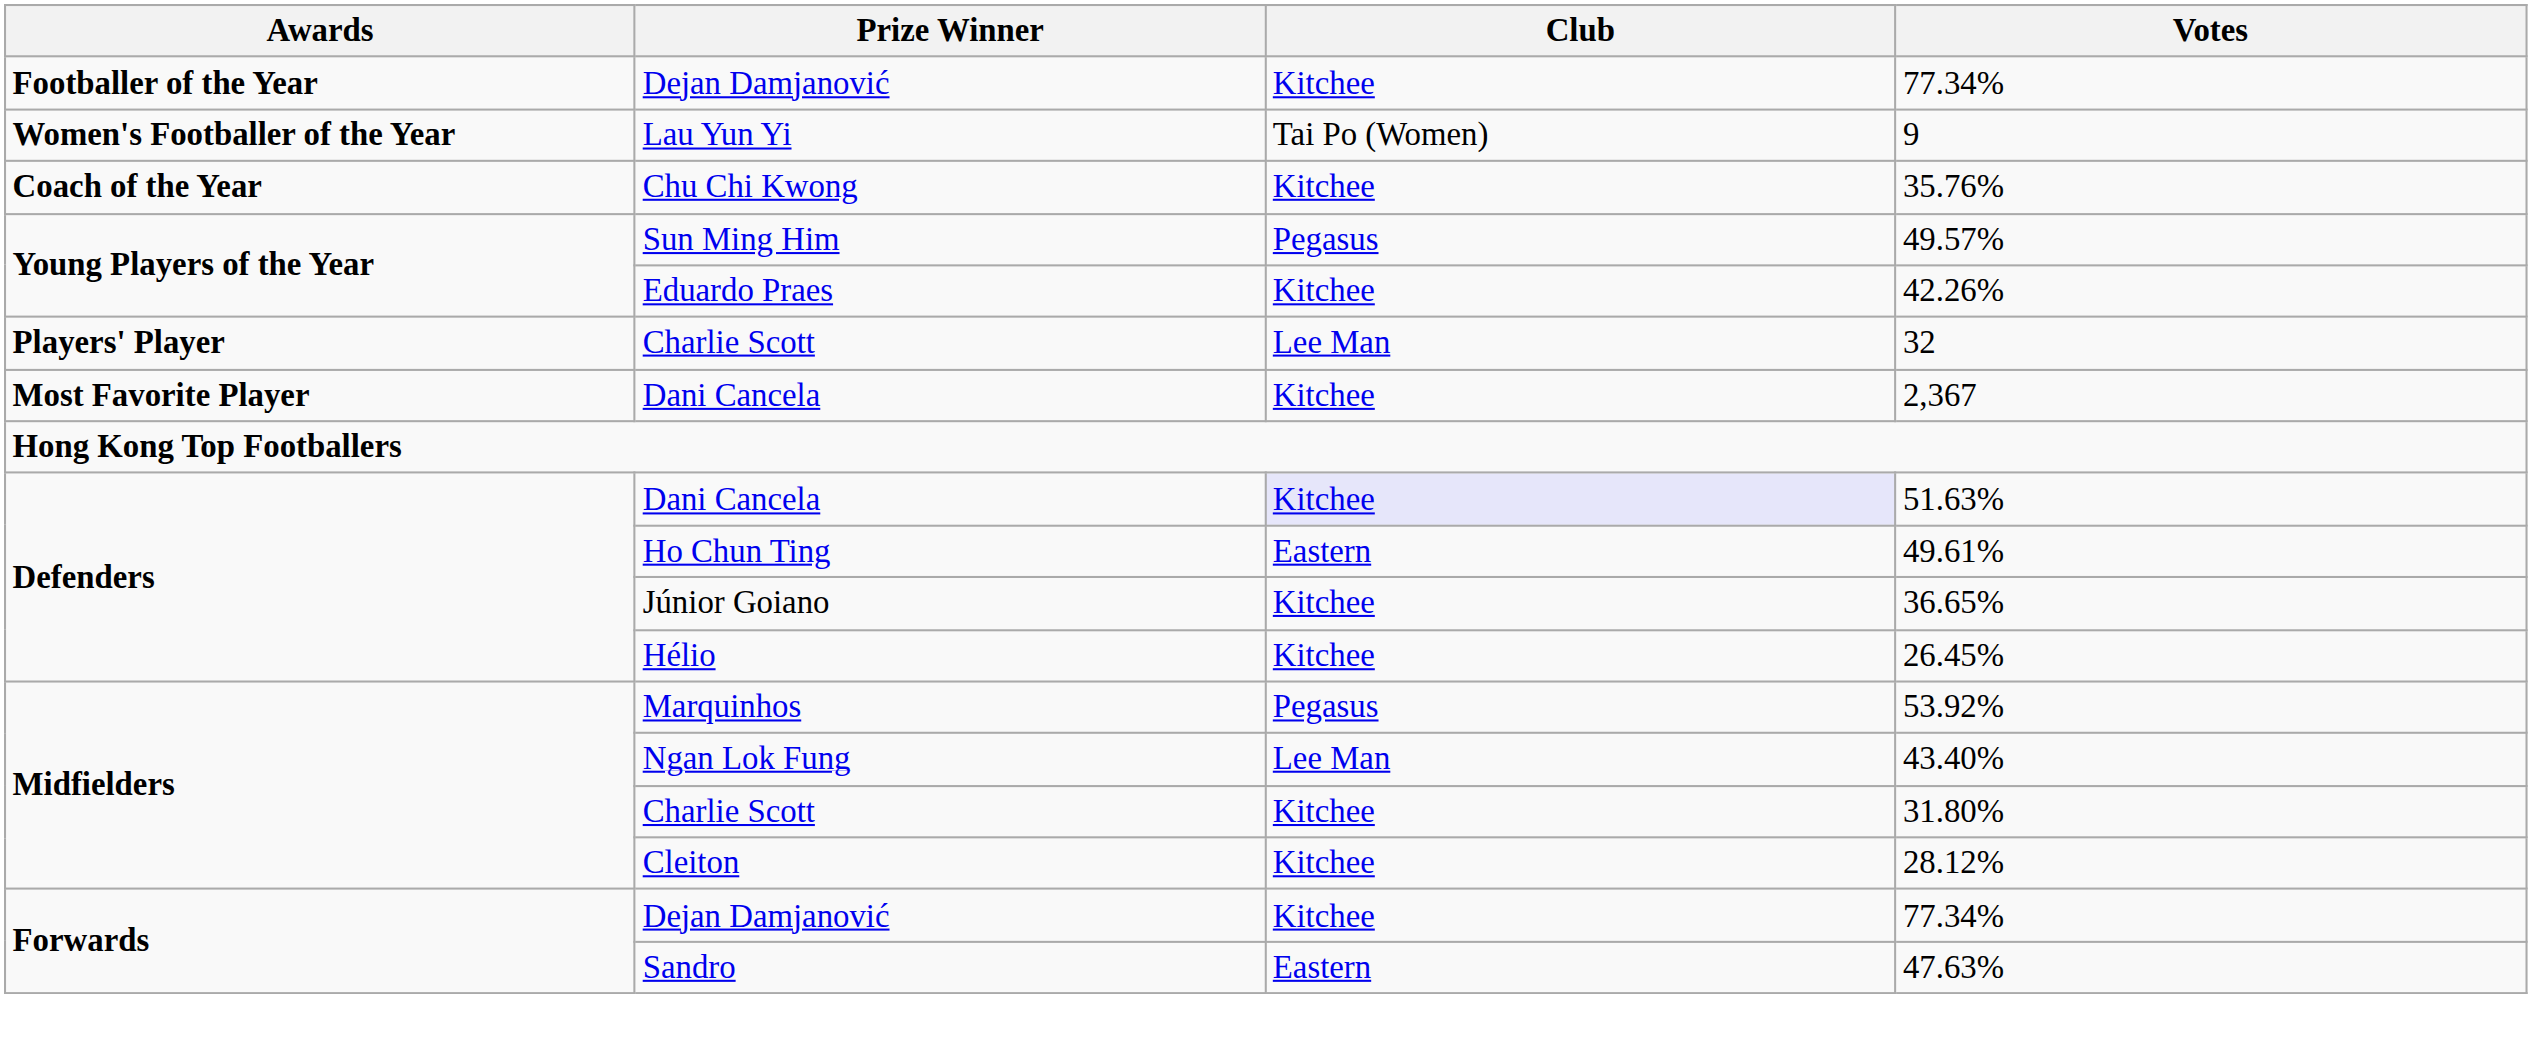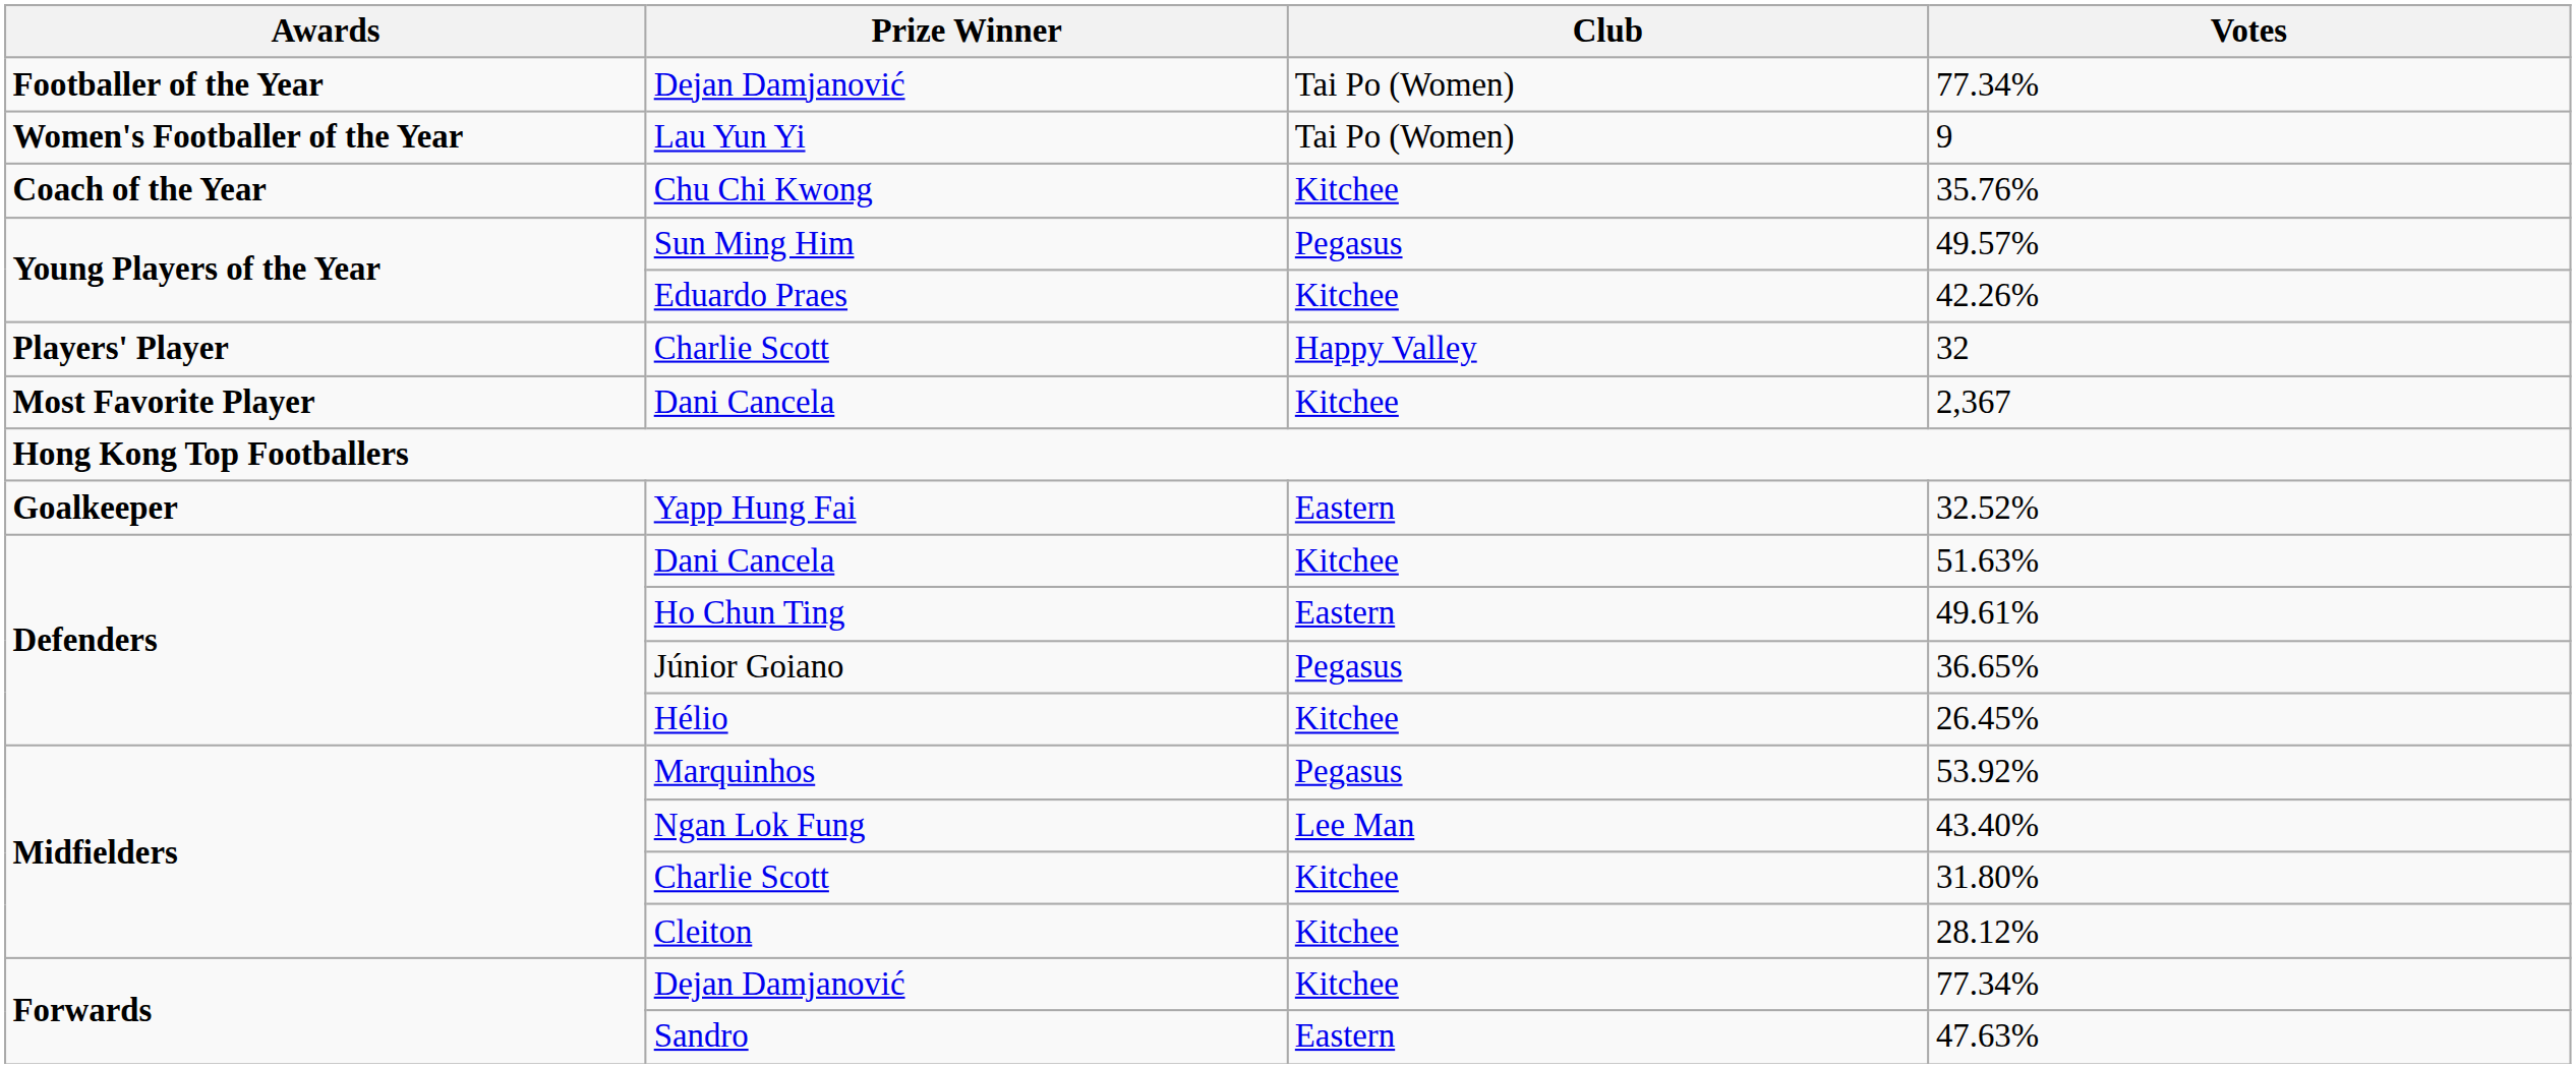Footballer of the Year / 77.34% | Club: Kitchee -> Tai Po (Women)
32 | Club: Lee Man -> Happy Valley
+ row: Goalkeeper | Yapp Hung Fai | Eastern | 32.52%
51.63% | Club: lavender background -> no background
36.65% | Club: Kitchee -> Pegasus
